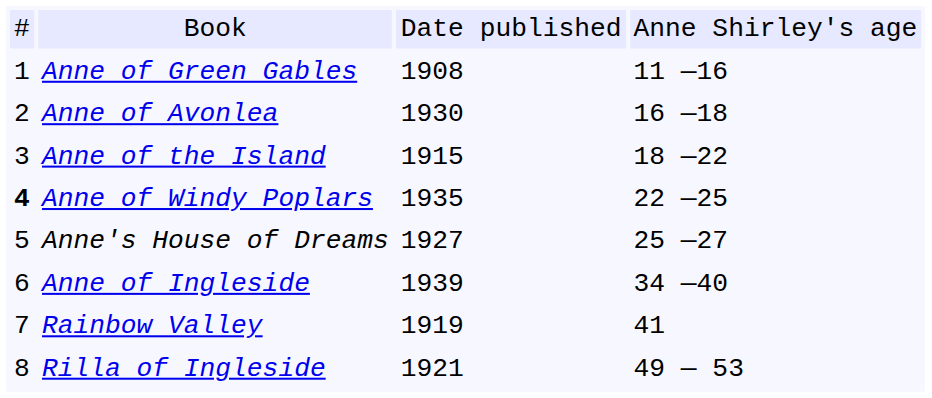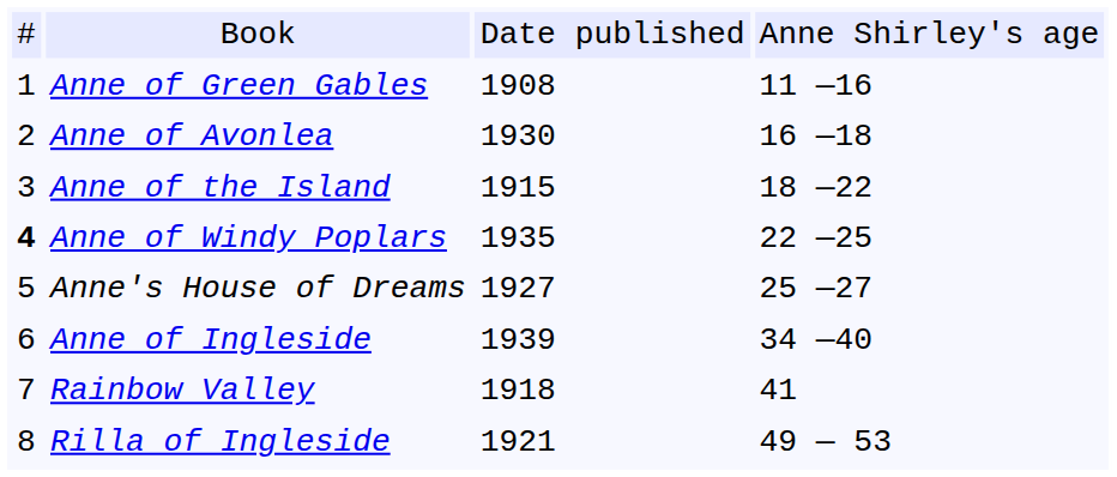Rainbow Valley | column 3: 1919 -> 1918
